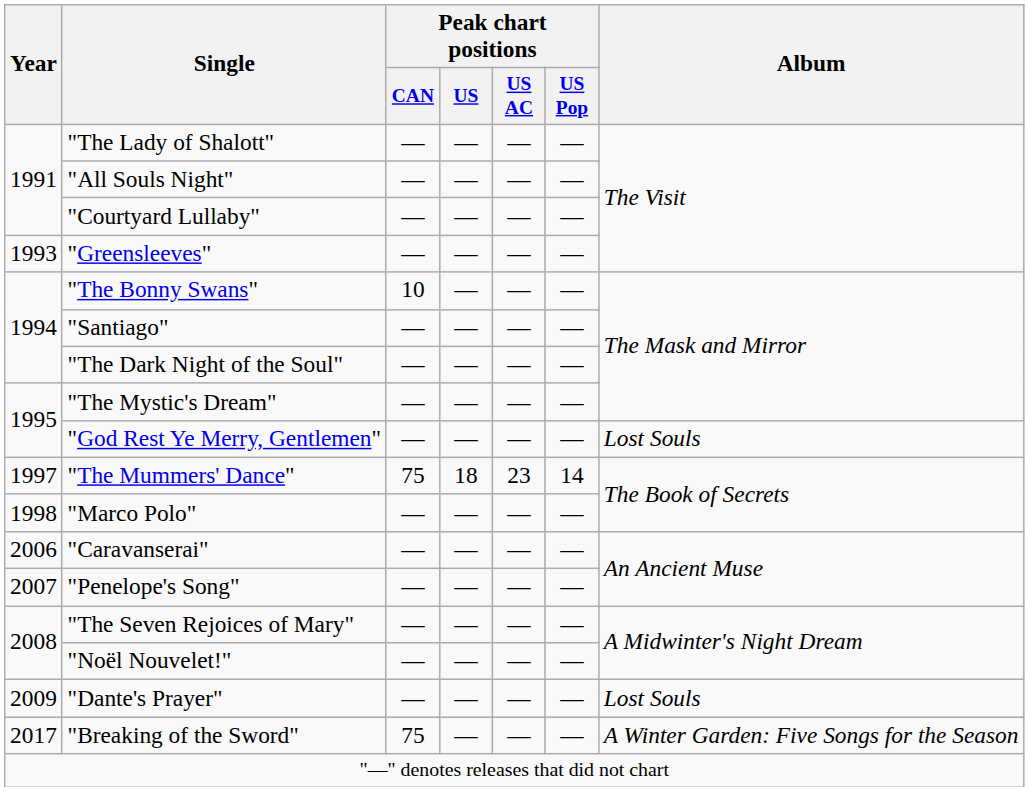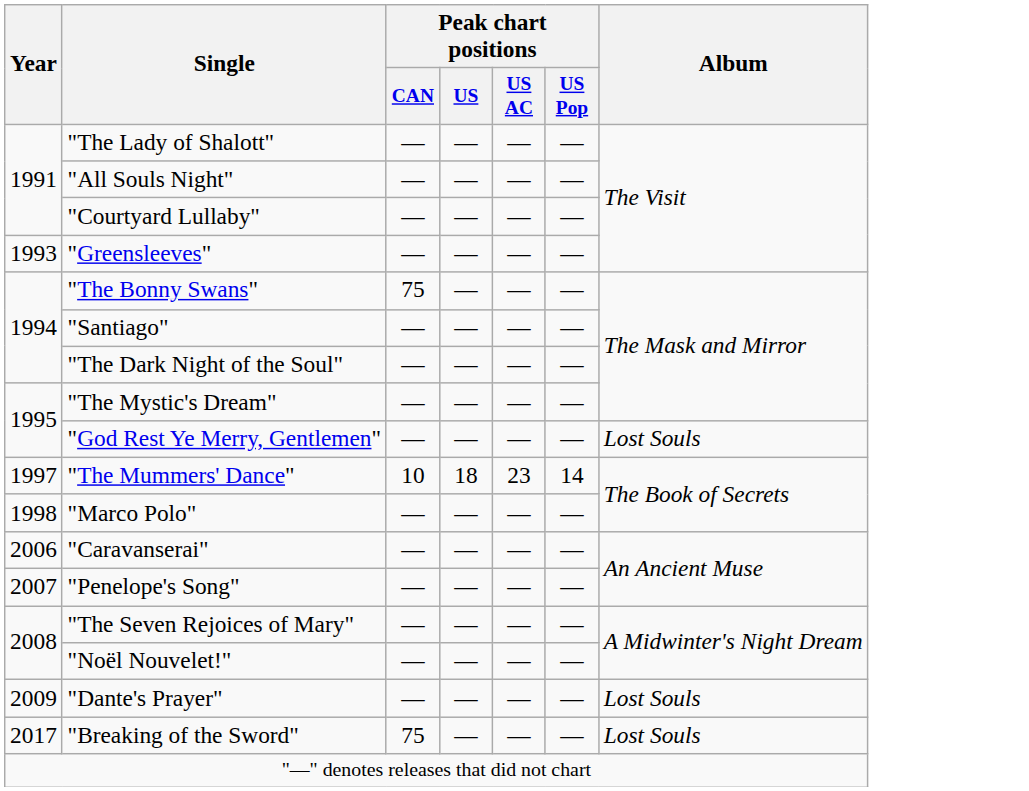"The Bonny Swans" | Peak chart positions / CAN: 10 -> 75
"The Mummers' Dance" | Peak chart positions / CAN: 75 -> 10
"Breaking of the Sword" | Album: A Winter Garden: Five Songs for the Season -> Lost Souls
